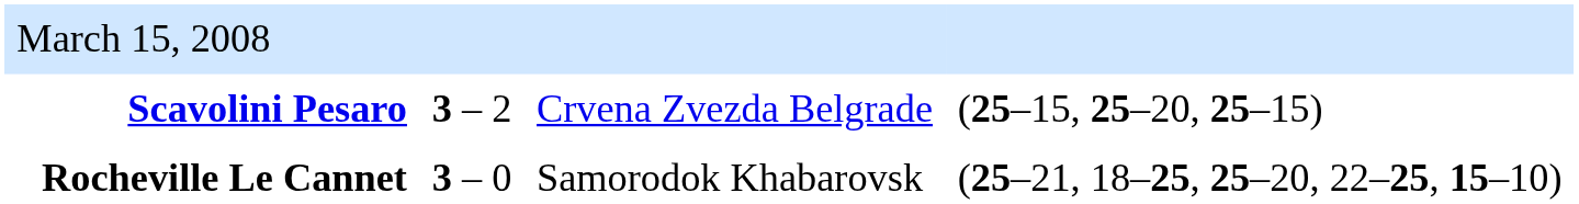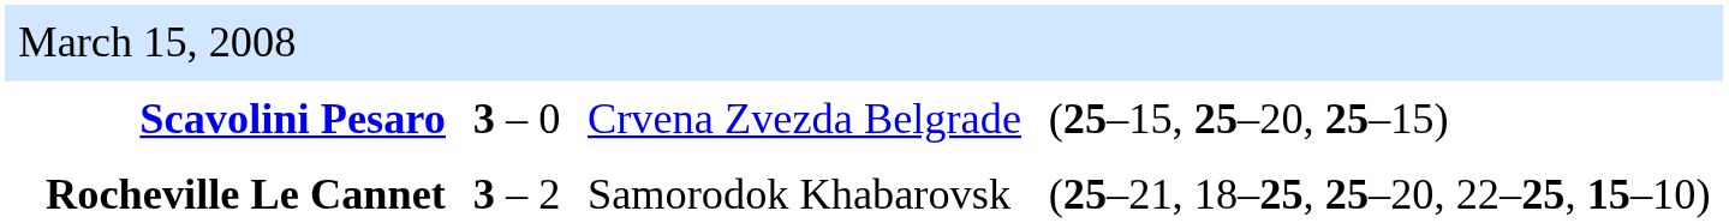Scavolini Pesaro | column 3: 3 – 2 -> 3 – 0
Rocheville Le Cannet | column 3: 3 – 0 -> 3 – 2
